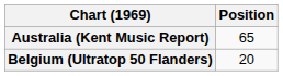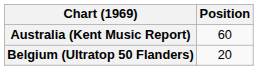Australia (Kent Music Report) | Position: 65 -> 60
